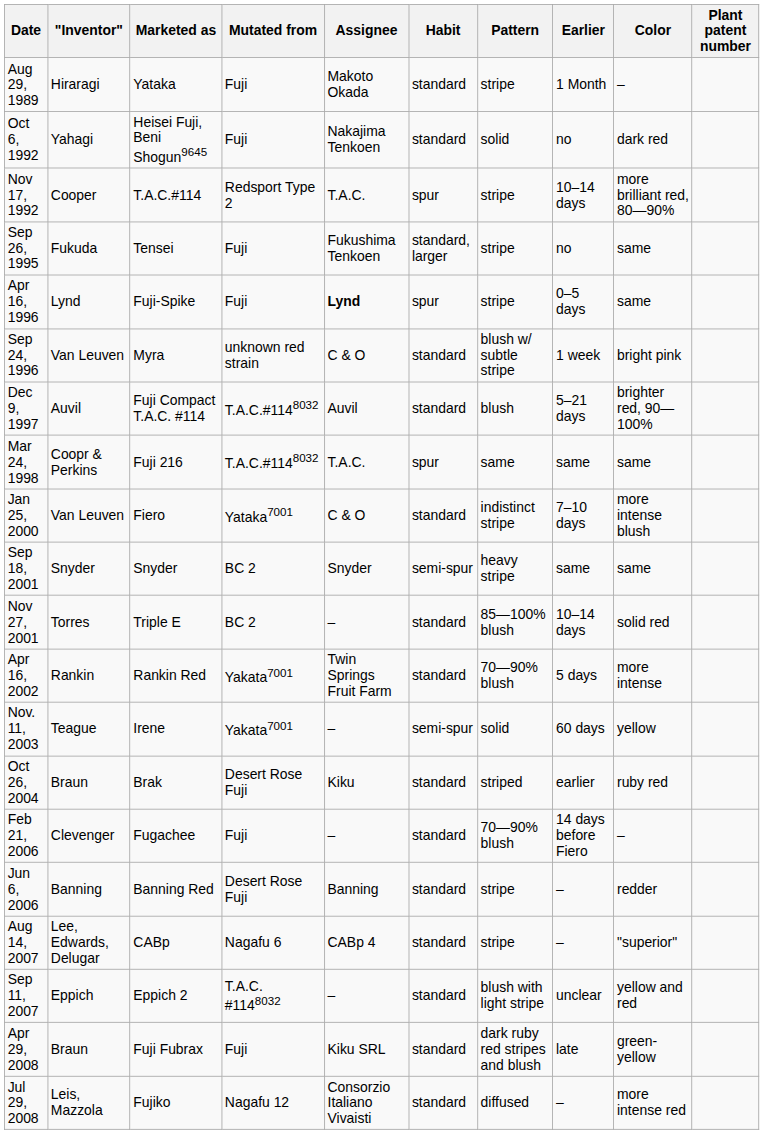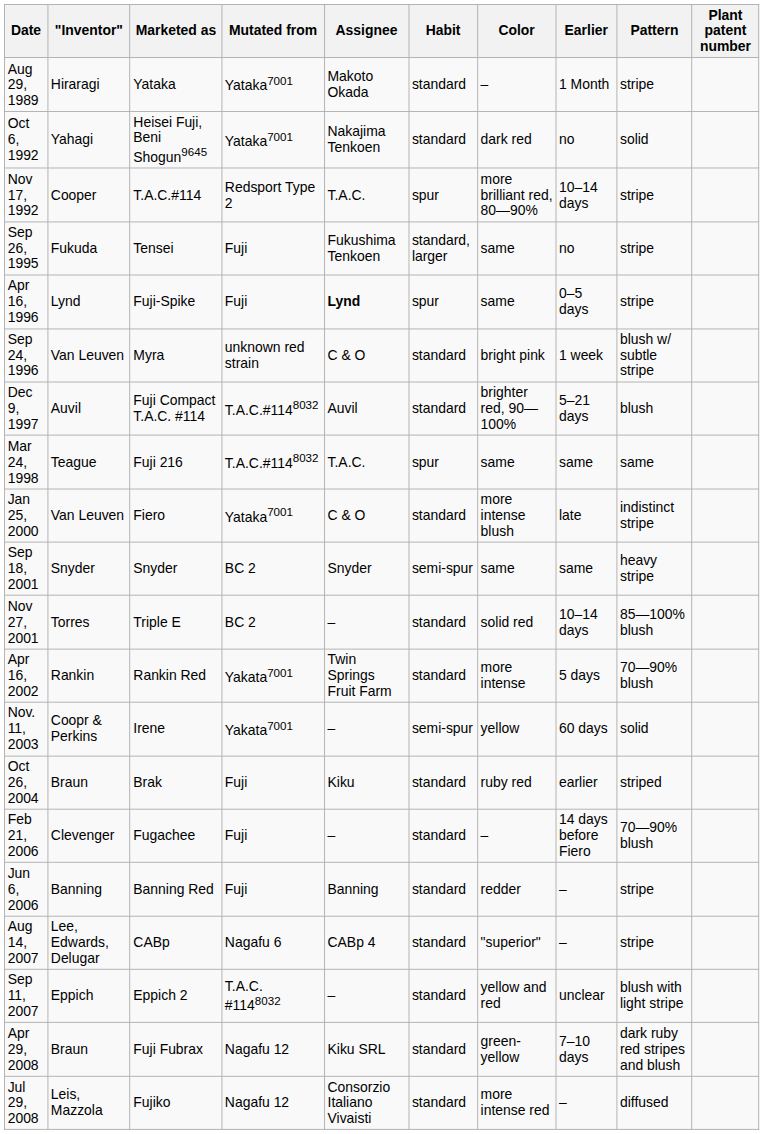columns swapped: Pattern <-> Color
Aug 29, 1989 | Mutated from: Fuji -> Yataka7001
Oct 6, 1992 | Mutated from: Fuji -> Yataka7001
Mar 24, 1998 | "Inventor": Coopr & Perkins -> Teague
Jan 25, 2000 | Earlier: 7–10 days -> late
Nov. 11, 2003 | "Inventor": Teague -> Coopr & Perkins
Oct 26, 2004 | Mutated from: Desert Rose Fuji -> Fuji
Jun 6, 2006 | Mutated from: Desert Rose Fuji -> Fuji
Apr 29, 2008 | Mutated from: Fuji -> Nagafu 12
Apr 29, 2008 | Earlier: late -> 7–10 days
